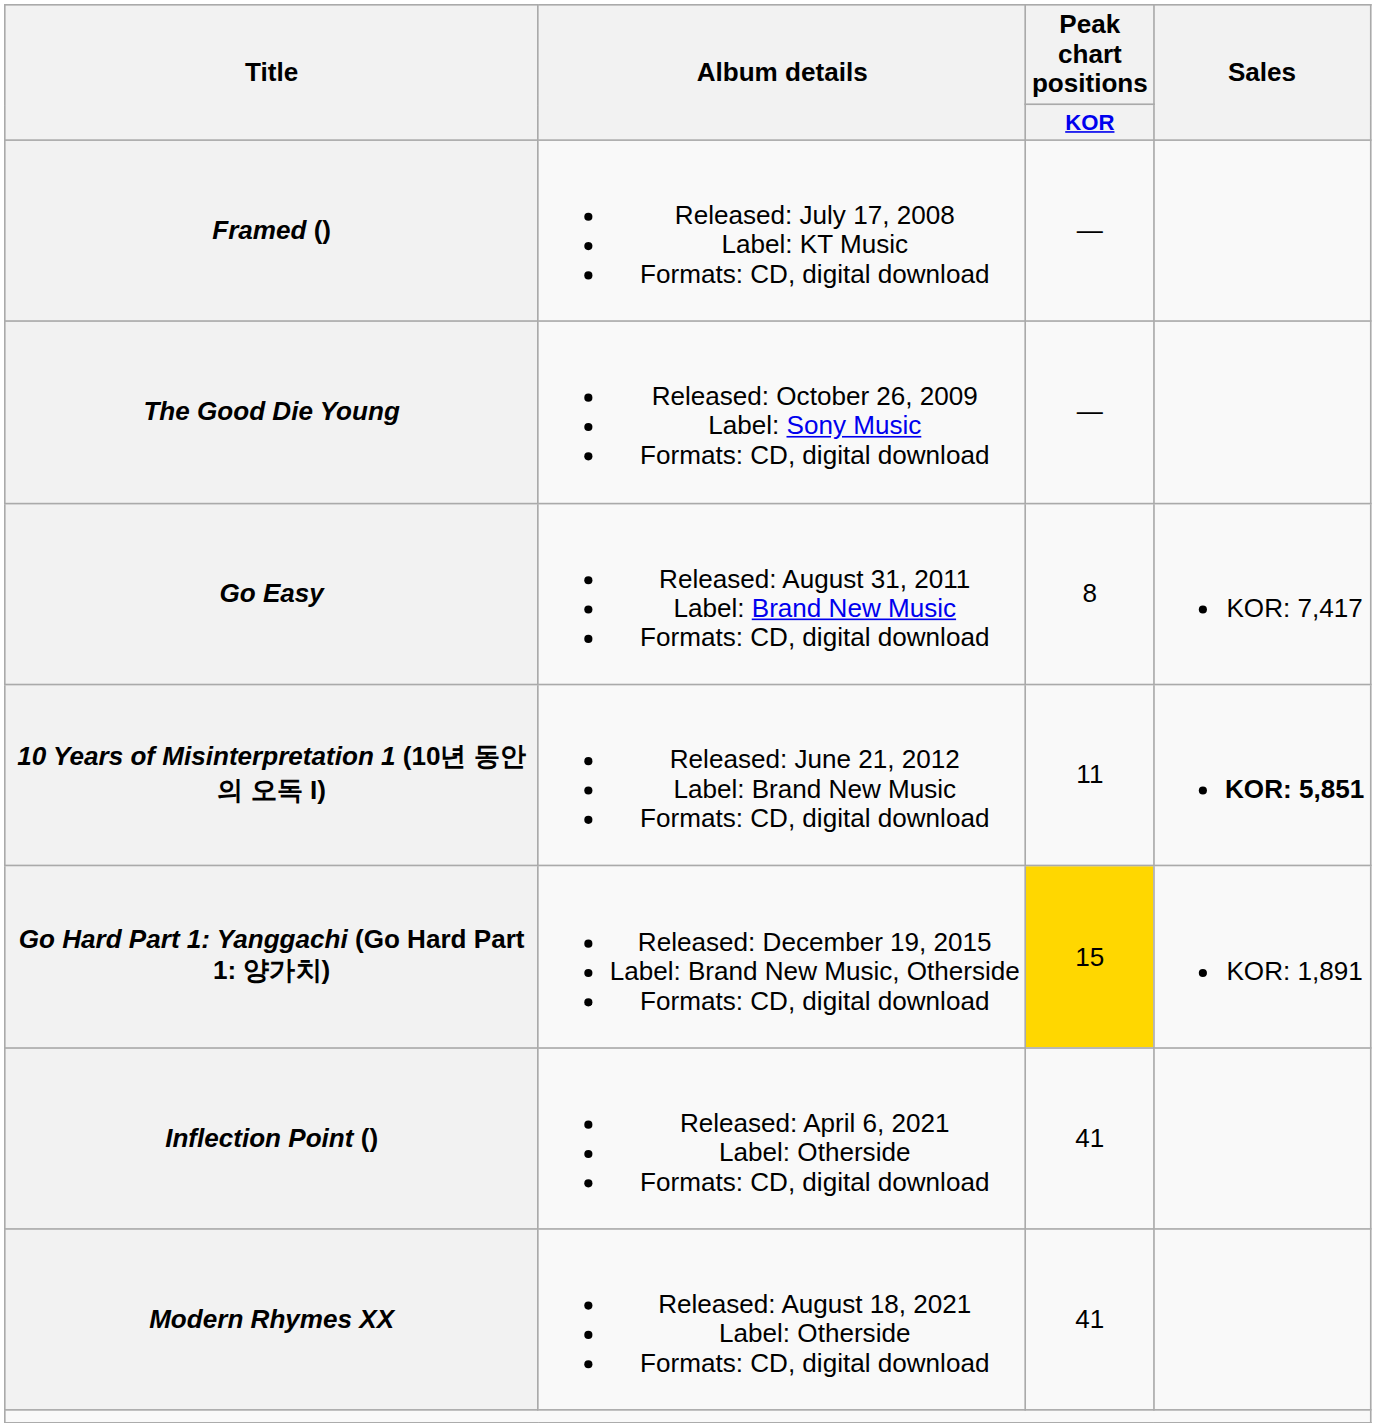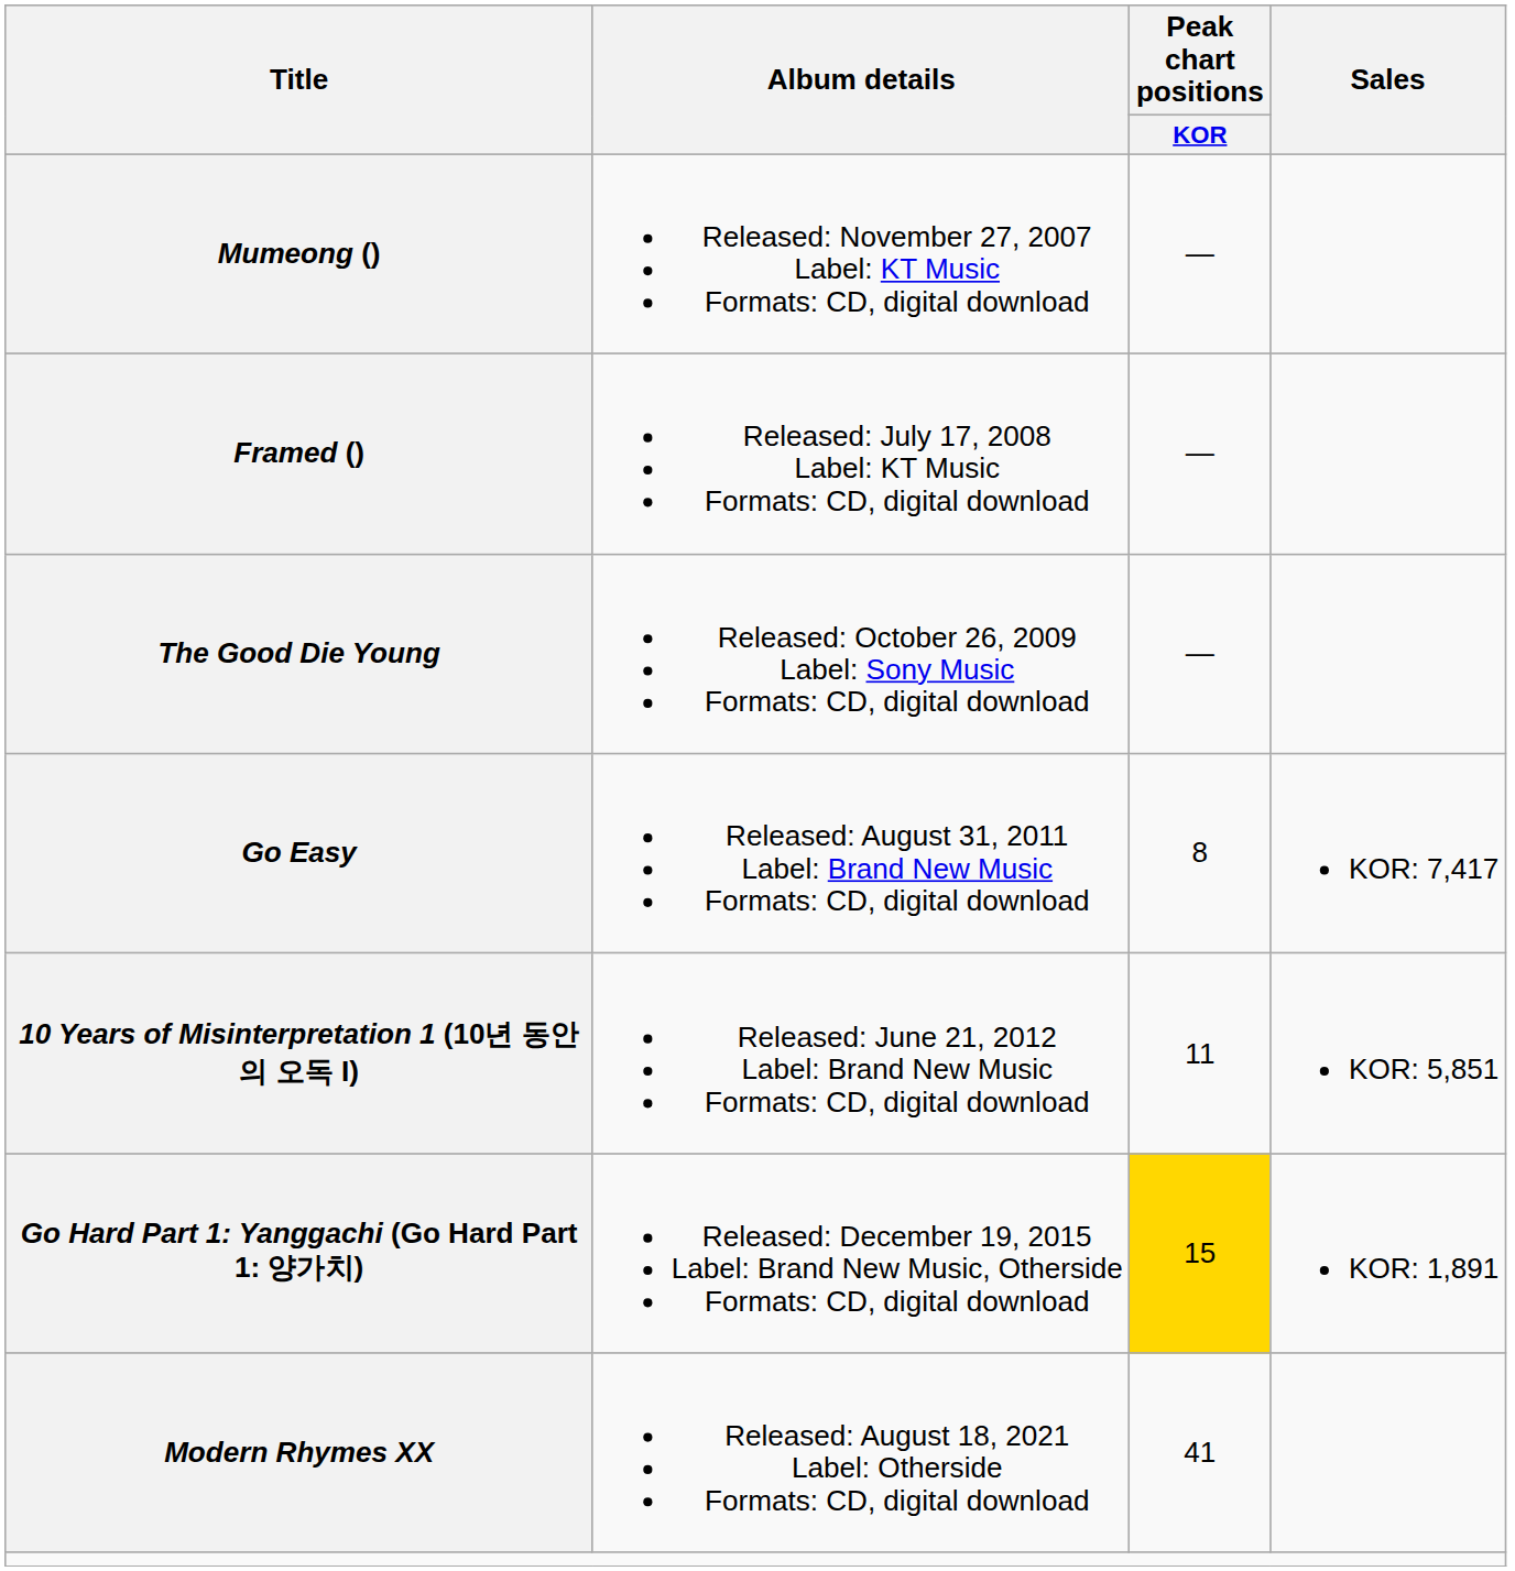+ row: Mumeong () | Released: November 27, 2007 Label: KT Music Formats: CD, digital download | —
10 Years of Misinterpretation 1 (10년 동안의 오독 I) | Sales: bold -> normal
- row: Inflection Point () | Released: April 6, 2021 Label: Otherside Formats: CD, digital download | 41
